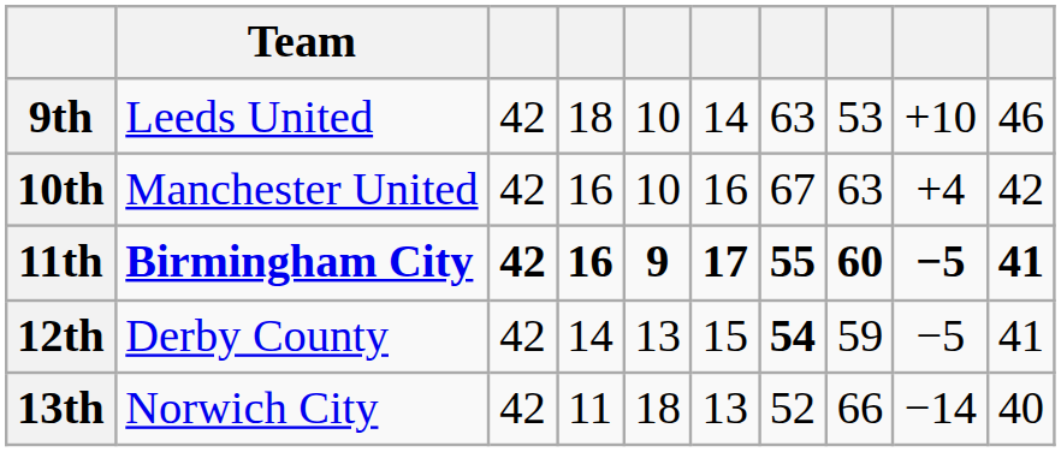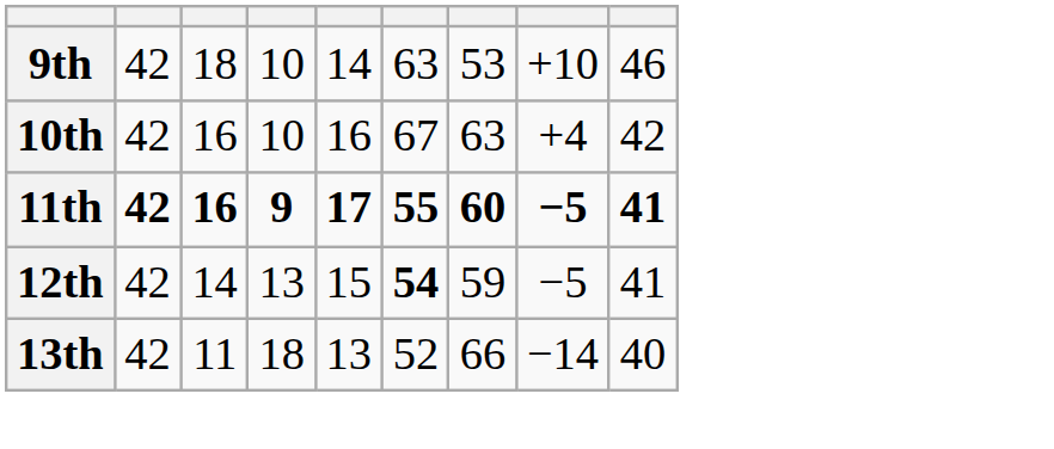- column: Team | Leeds United | Manchester United | Birmingham City | Derby County | Norwich City
